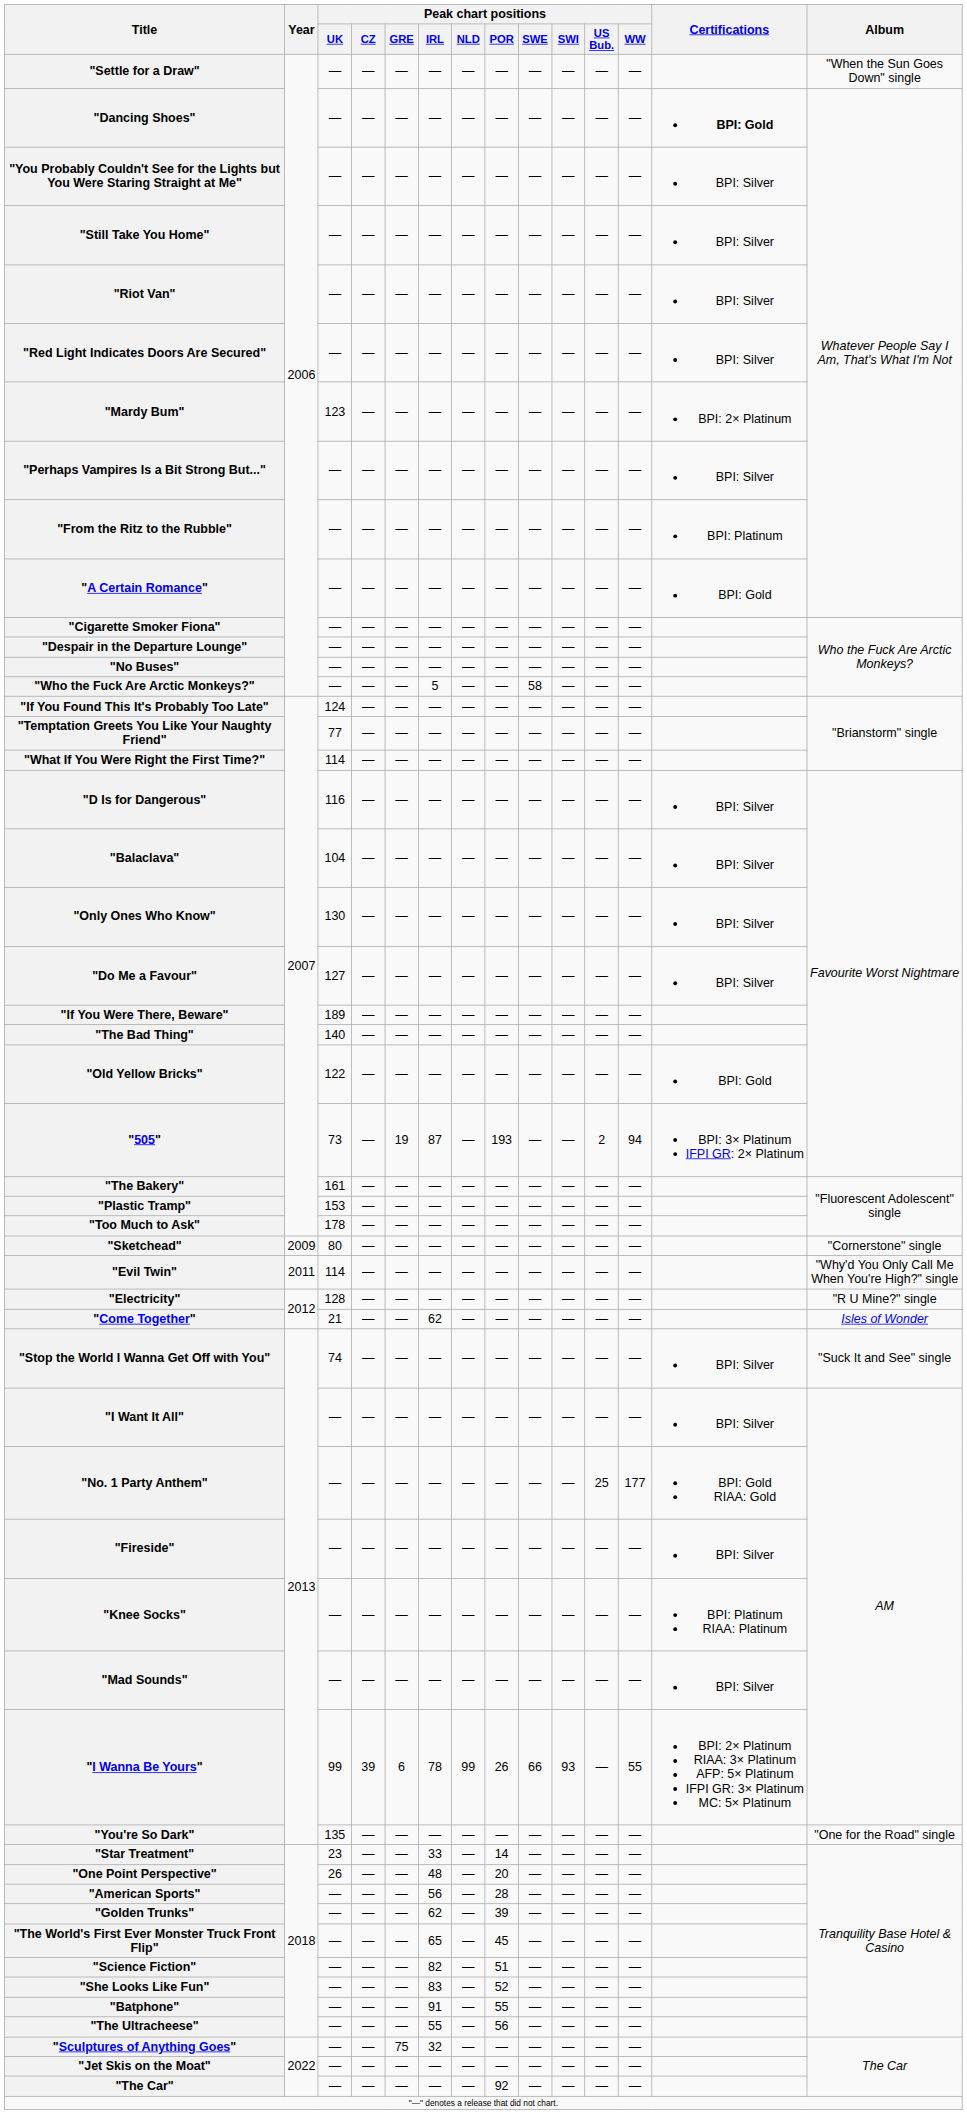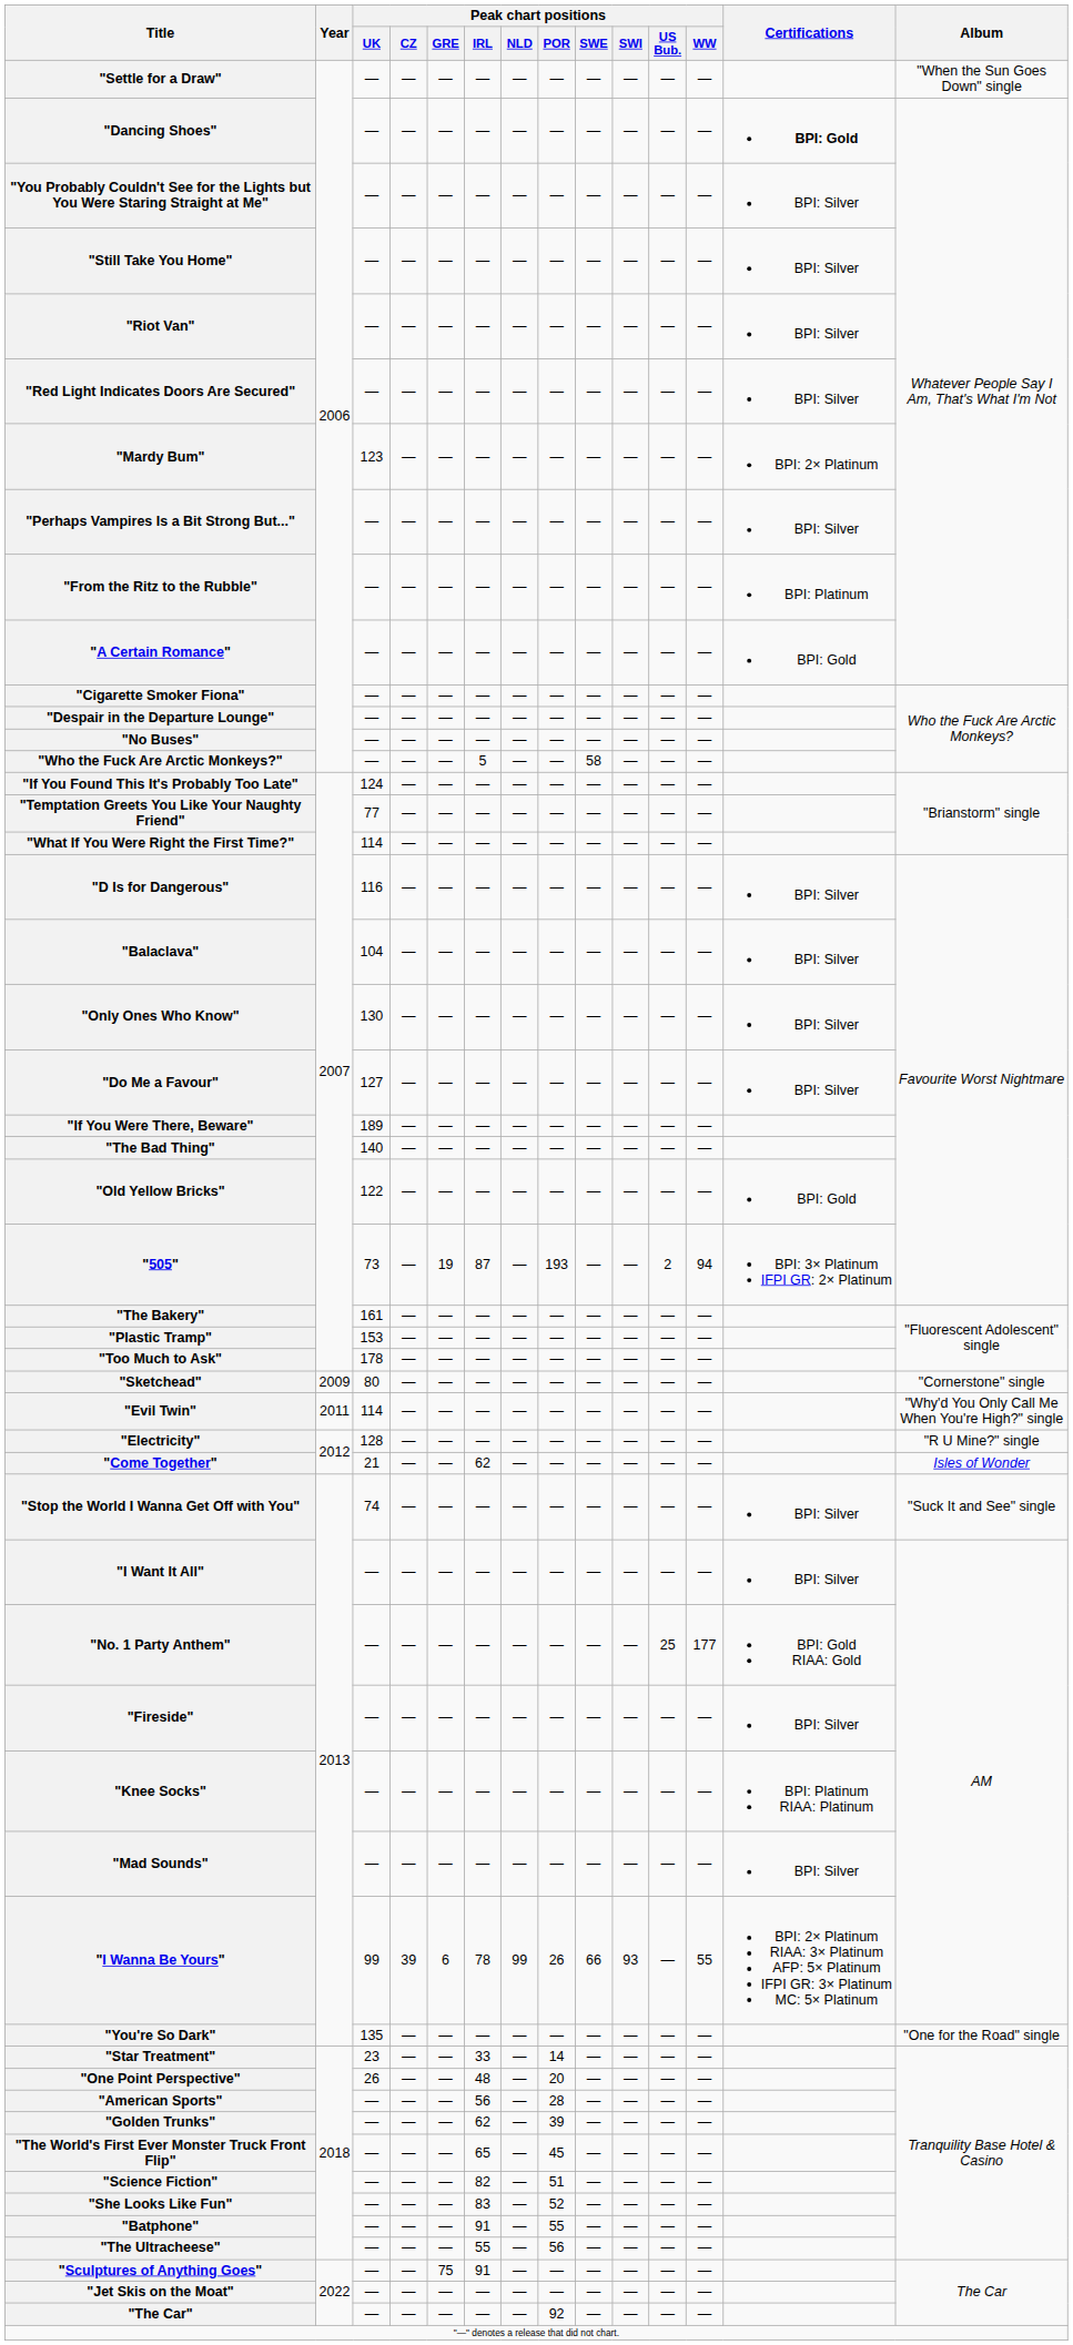"Sculptures of Anything Goes" | Peak chart positions / IRL: 32 -> 91
